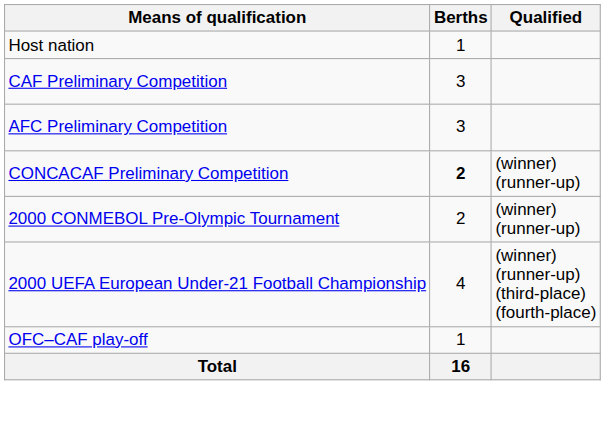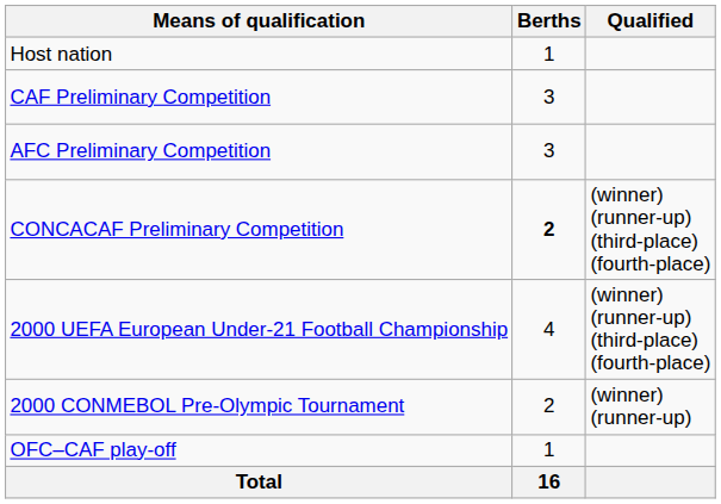CONCACAF Preliminary Competition | Qualified: (winner) (runner-up) -> (winner) (runner-up) (third-place) (fourth-place)
rows swapped: 2000 CONMEBOL Pre-Olympic Tournament <-> 2000 UEFA European Under-21 Football Championship
